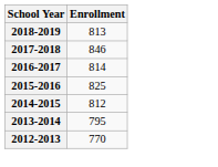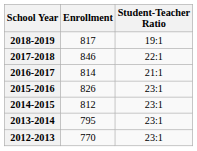+ column: Student-Teacher Ratio | 19:1 | 22:1 | 21:1 | 23:1 | 23:1 | 23:1 | 23:1
2018-2019 | Enrollment: 813 -> 817
2015-2016 | Enrollment: 825 -> 826
